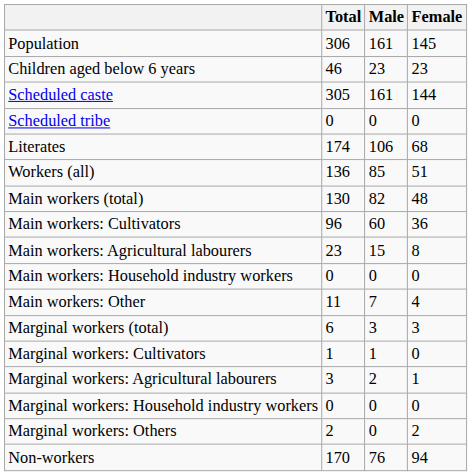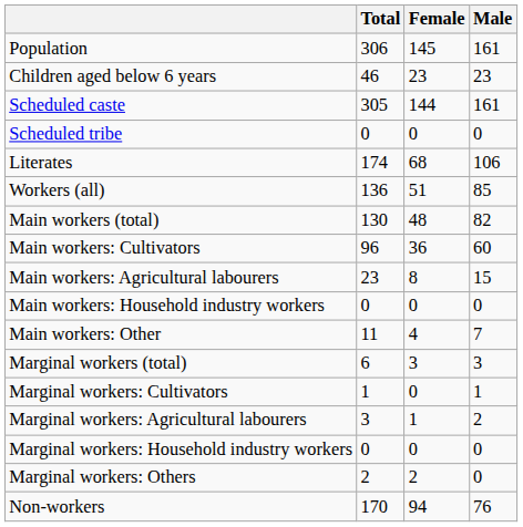columns swapped: Male <-> Female
